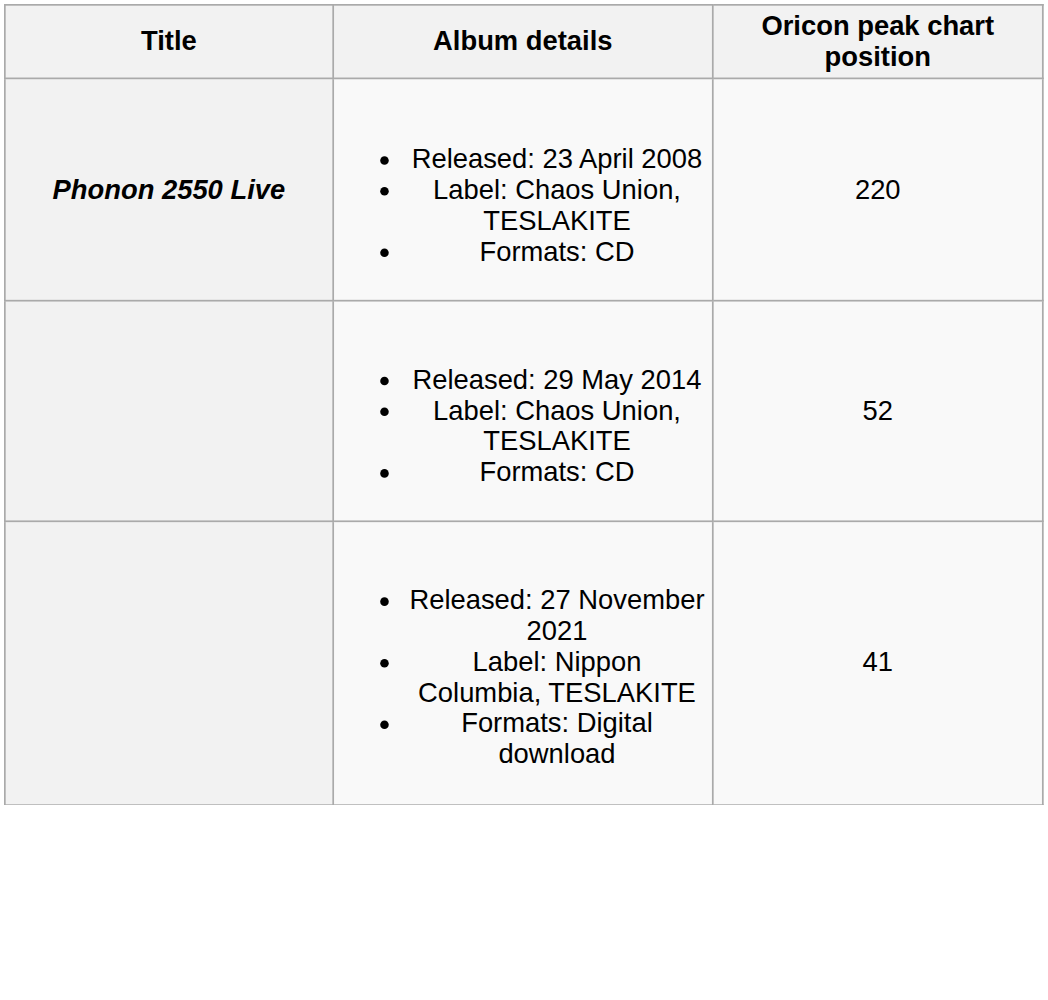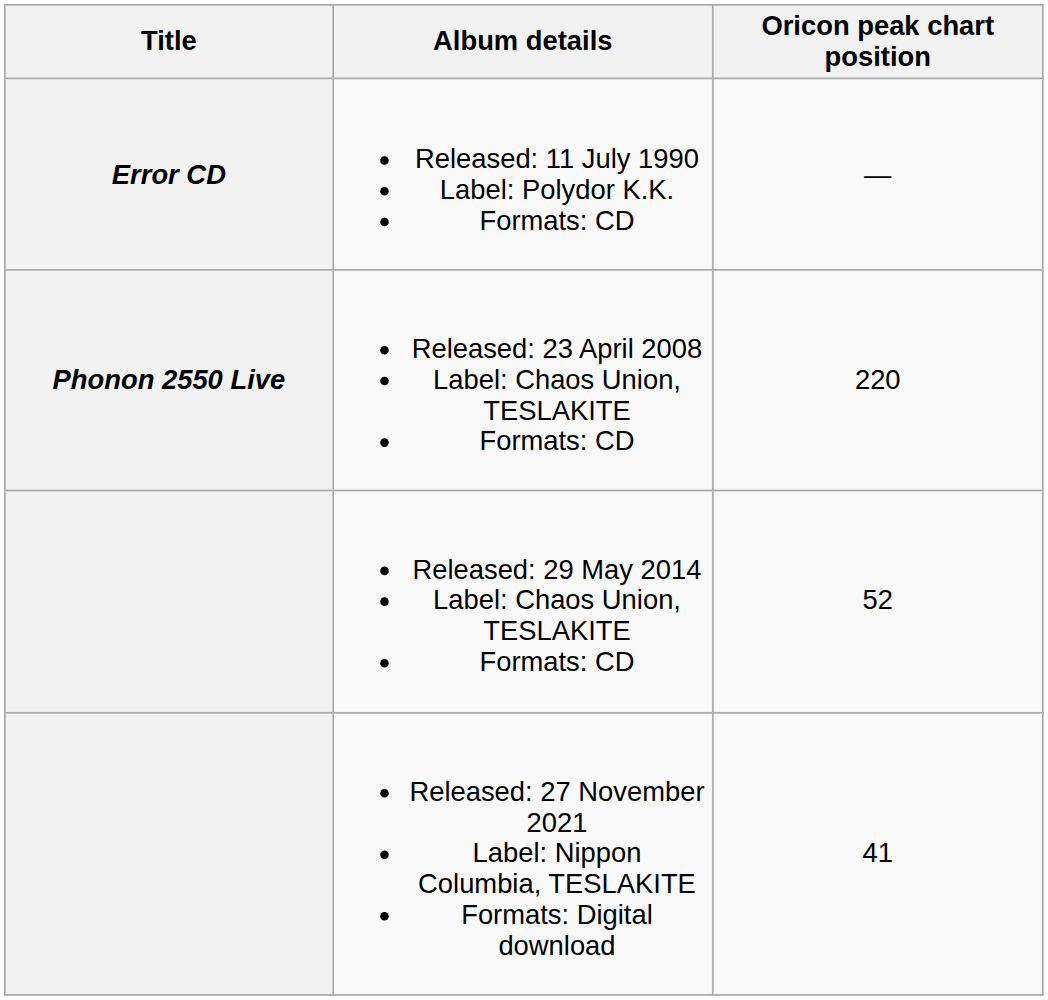+ row: Error CD | Released: 11 July 1990 Label: Polydor K.K. Formats: CD | —
